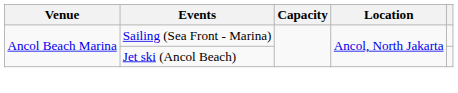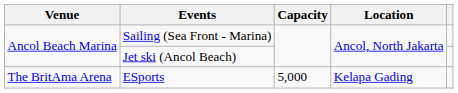+ row: The BritAma Arena | ESports | 5,000 | Kelapa Gading
